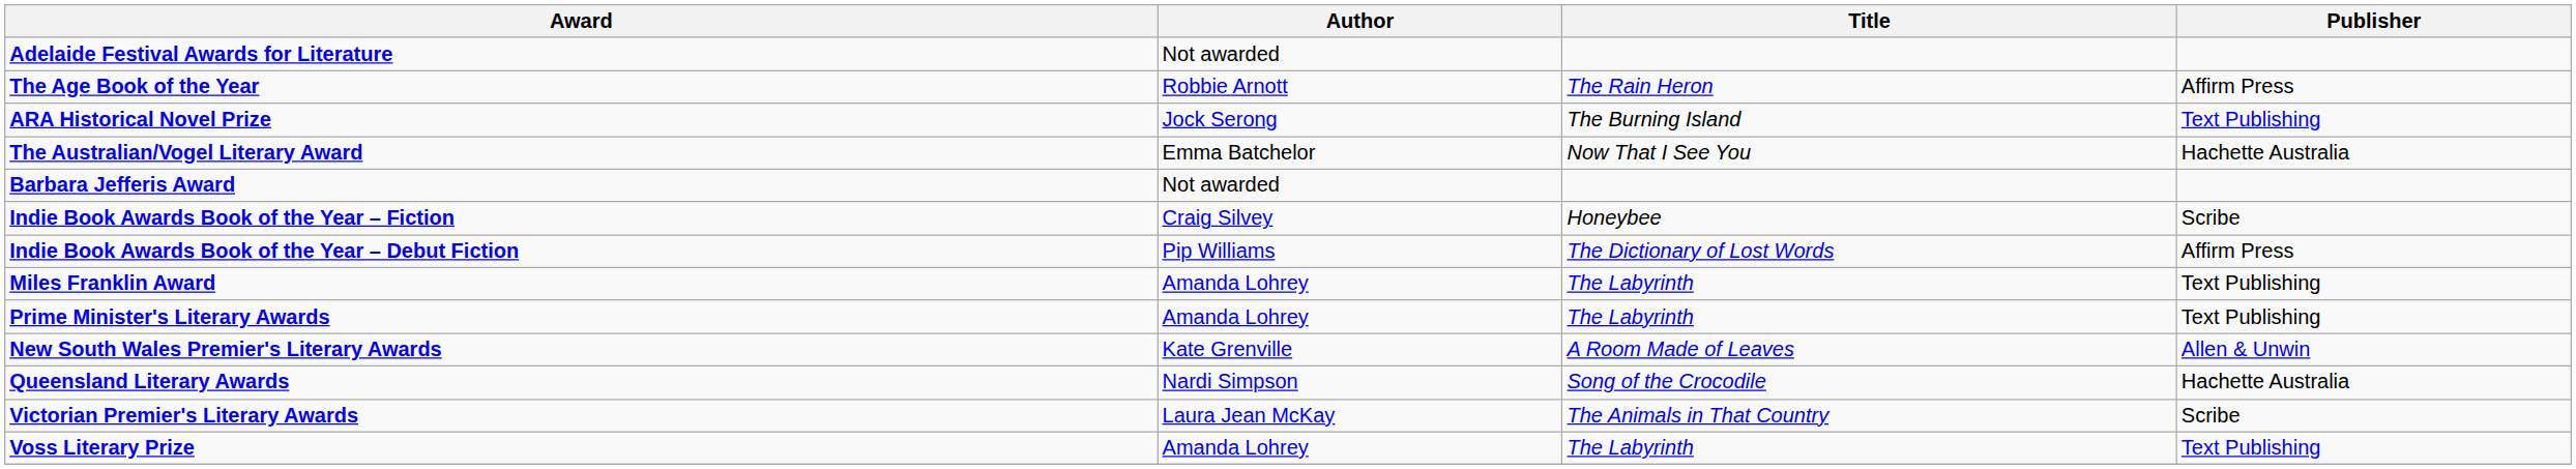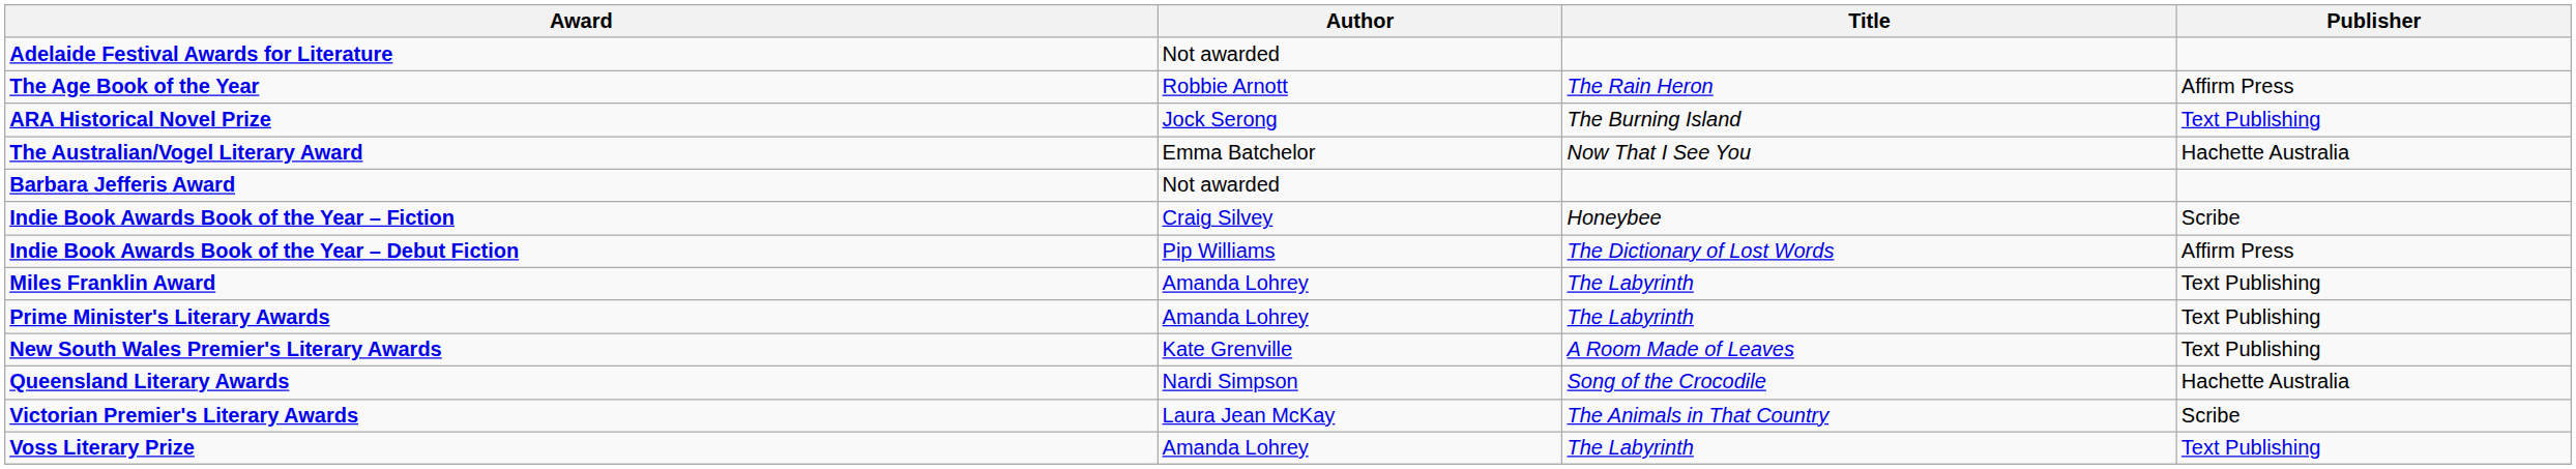New South Wales Premier's Literary Awards | Publisher: Allen & Unwin -> Text Publishing
